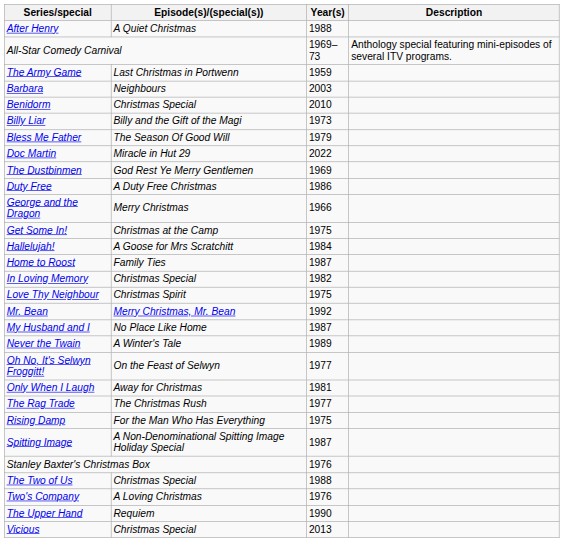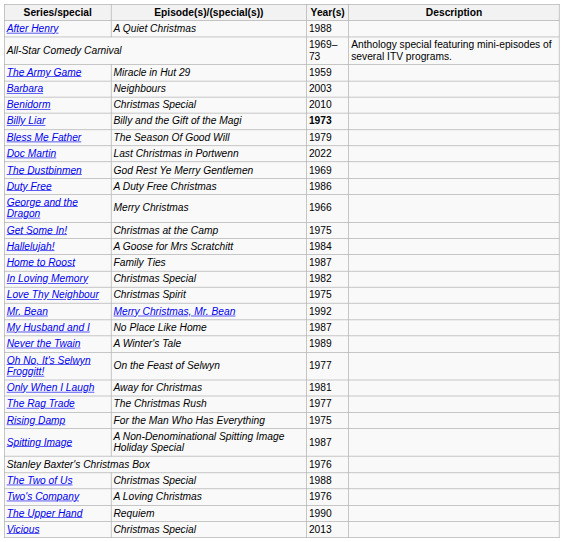The Army Game | Episode(s)/(special(s)): Last Christmas in Portwenn -> Miracle in Hut 29
Billy Liar | Year(s): normal -> bold
Doc Martin | Episode(s)/(special(s)): Miracle in Hut 29 -> Last Christmas in Portwenn
